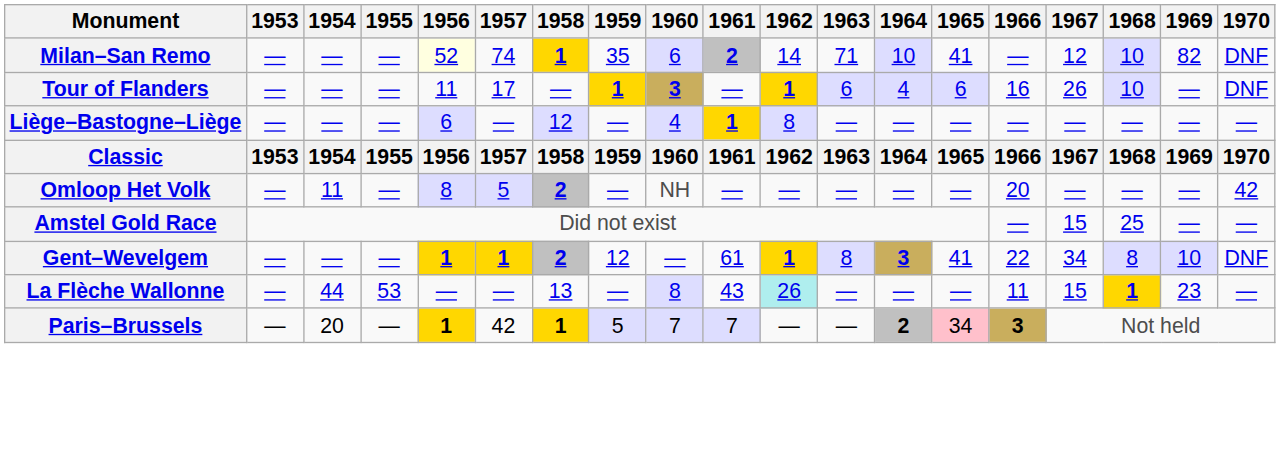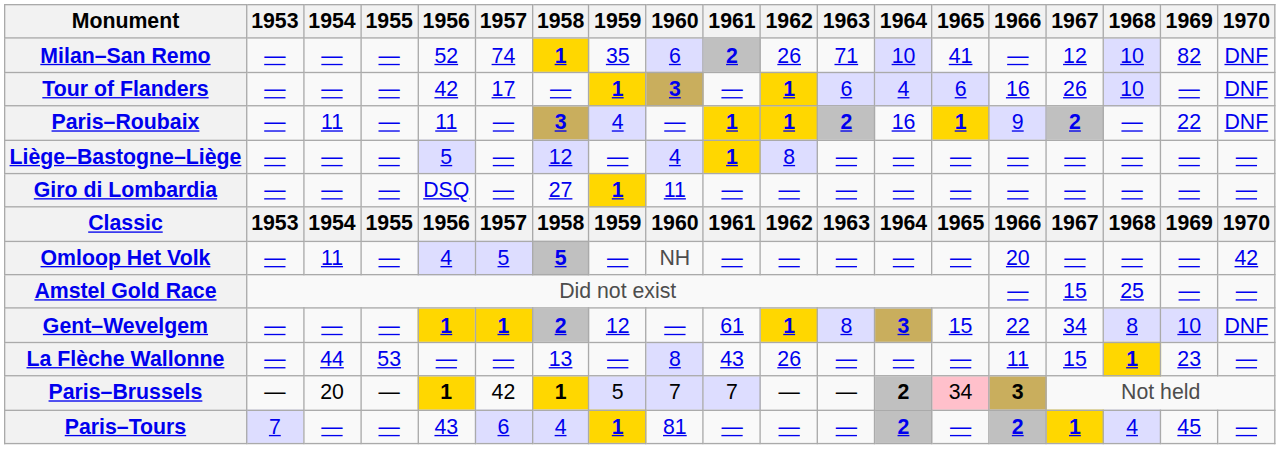Milan–San Remo | 1956: lightyellow background -> no background
Milan–San Remo | 1962: 14 -> 26
Tour of Flanders | 1956: 11 -> 42
+ row: Paris–Roubaix | — | 11 | — | 11 | — | 3 | 4 | — | 1 | 1 | 2 | 16 | 1 | 9 | 2 | — | 22 | DNF
Liège–Bastogne–Liège | 1956: 6 -> 5
+ row: Giro di Lombardia | — | — | — | DSQ | — | 27 | 1 | 11 | — | — | — | — | — | — | — | — | — | —
Omloop Het Volk | 1956: 8 -> 4
Omloop Het Volk | 1958: 2 -> 5
Gent–Wevelgem | 1965: 41 -> 15
La Flèche Wallonne | 1962: paleturquoise background -> no background
+ row: Paris–Tours | 7 | — | — | 43 | 6 | 4 | 1 | 81 | — | — | — | 2 | — | 2 | 1 | 4 | 45 | —
